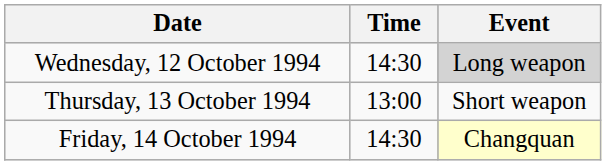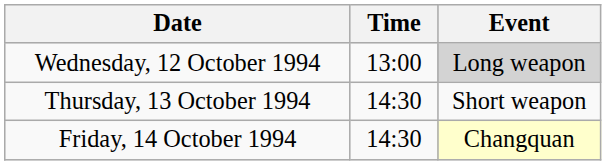Wednesday, 12 October 1994 | Time: 14:30 -> 13:00
Thursday, 13 October 1994 | Time: 13:00 -> 14:30
